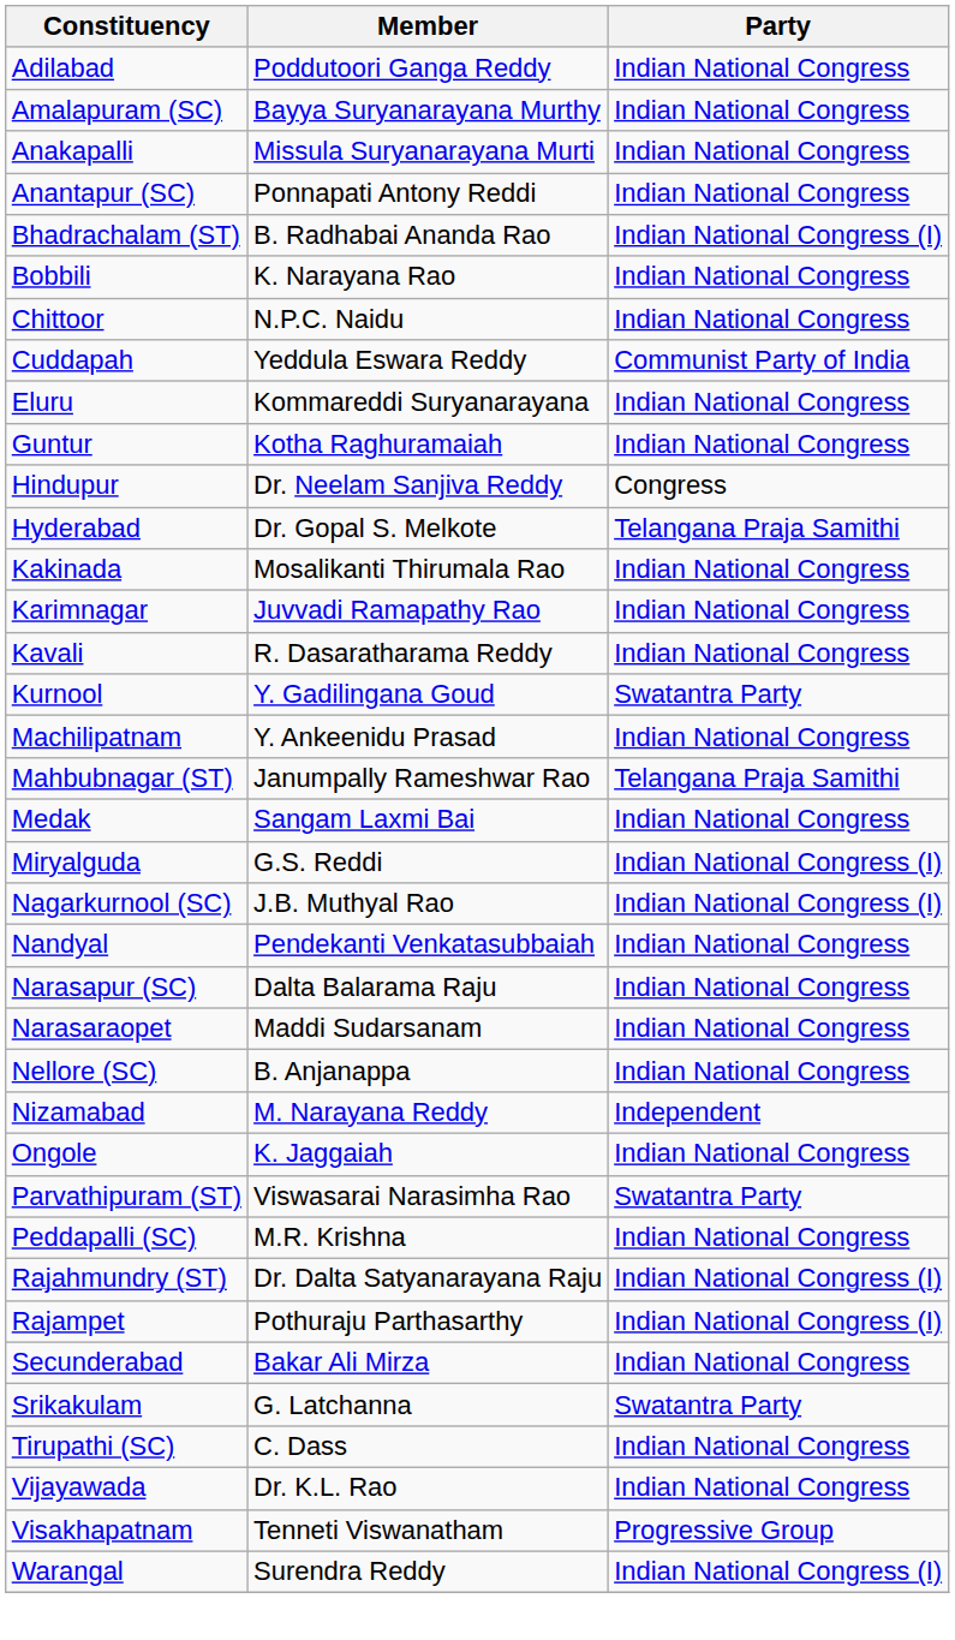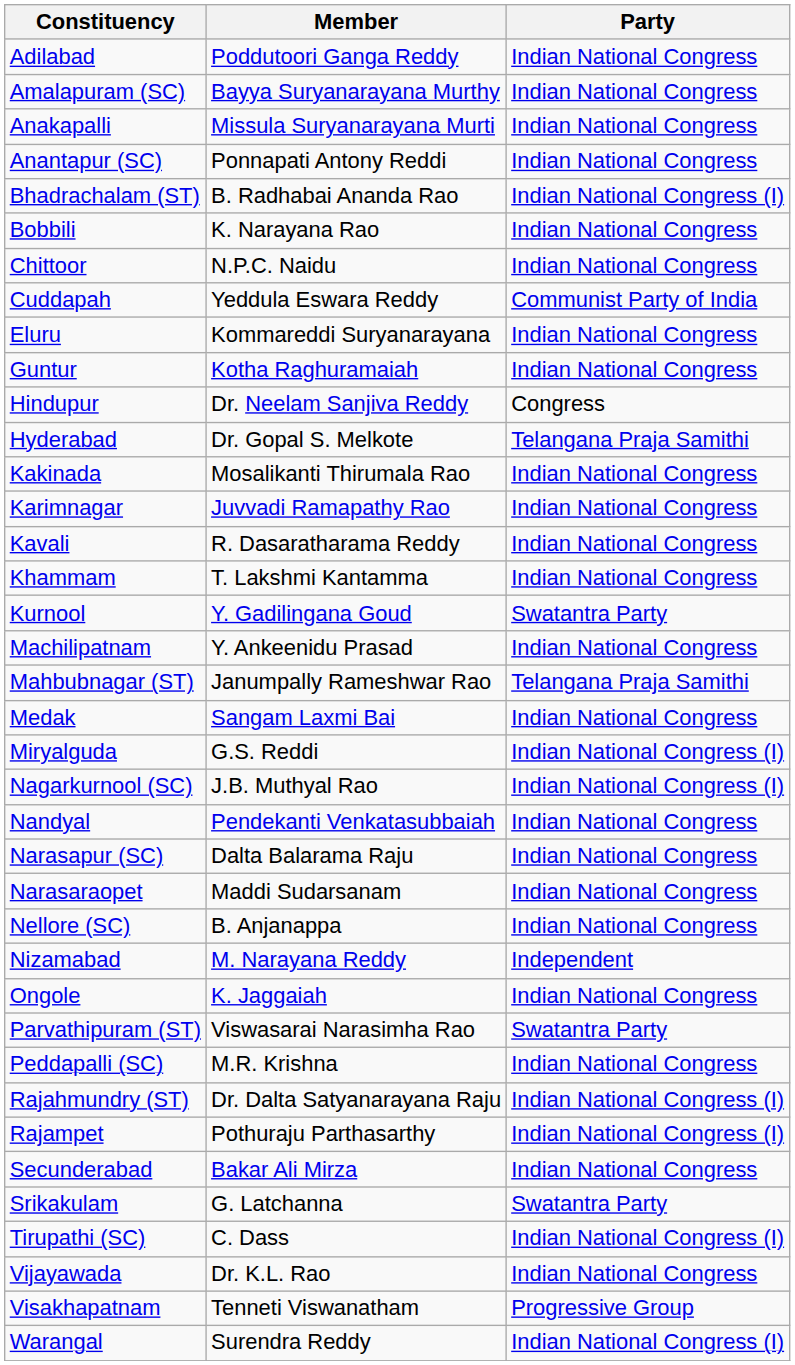+ row: Khammam | T. Lakshmi Kantamma | Indian National Congress
Tirupathi (SC) | Party: Indian National Congress -> Indian National Congress (I)
